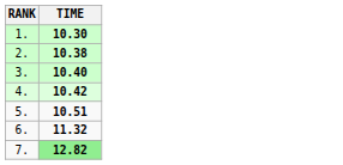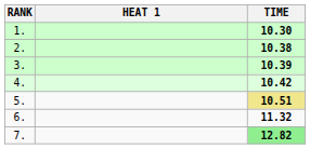+ column: HEAT 1
3. | TIME: 10.40 -> 10.39
5. | TIME: no background -> khaki background
